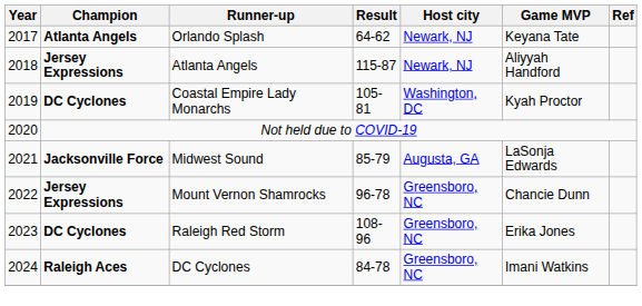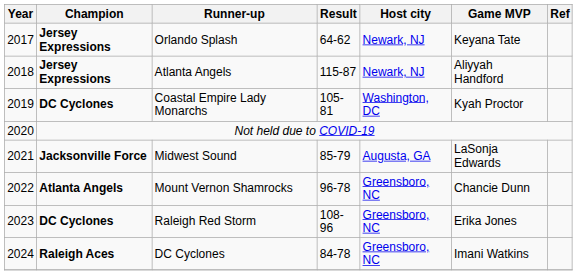Orlando Splash | Champion: Atlanta Angels -> Jersey Expressions
Mount Vernon Shamrocks | Champion: Jersey Expressions -> Atlanta Angels
